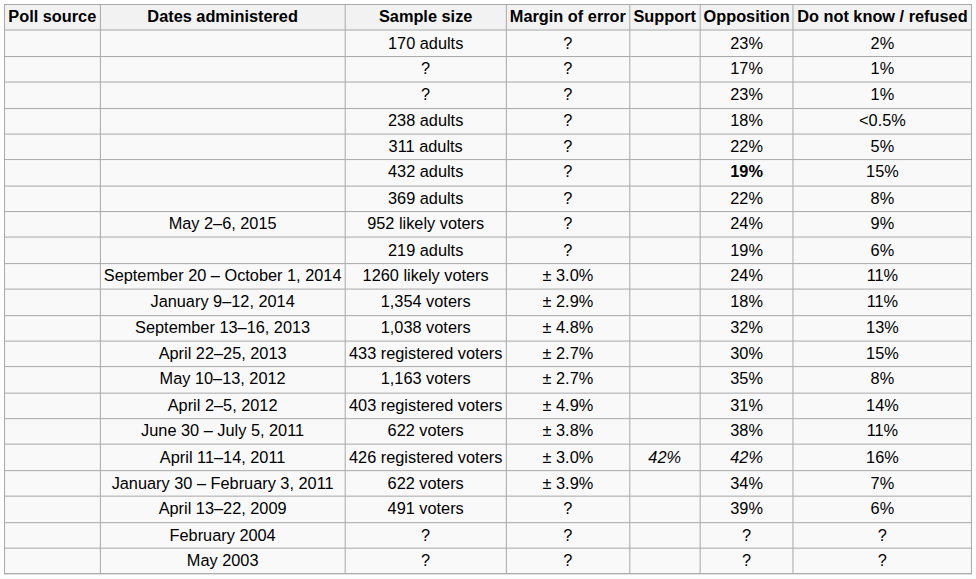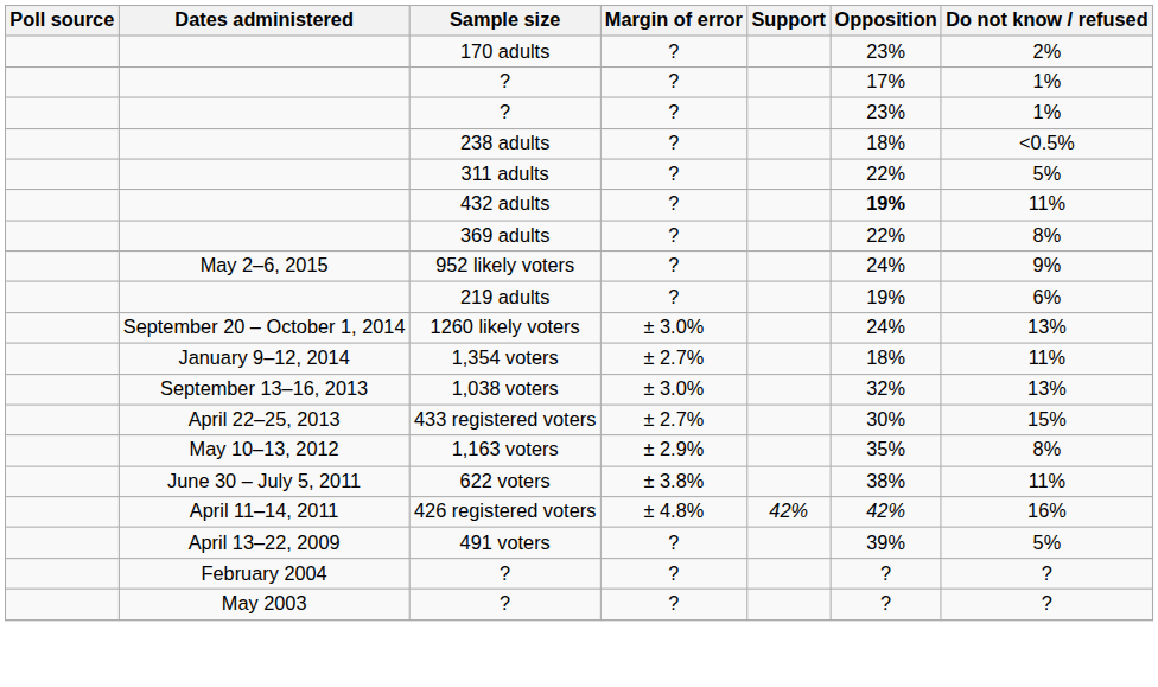432 adults | Do not know / refused: 15% -> 11%
1260 likely voters | Do not know / refused: 11% -> 13%
1,354 voters | Margin of error: ± 2.9% -> ± 2.7%
1,038 voters | Margin of error: ± 4.8% -> ± 3.0%
1,163 voters | Margin of error: ± 2.7% -> ± 2.9%
- row: April 2–5, 2012 | 403 registered voters | ± 4.9% | 31% | 14%
426 registered voters | Margin of error: ± 3.0% -> ± 4.8%
- row: January 30 – February 3, 2011 | 622 voters | ± 3.9% | 34% | 7%
491 voters | Do not know / refused: 6% -> 5%
